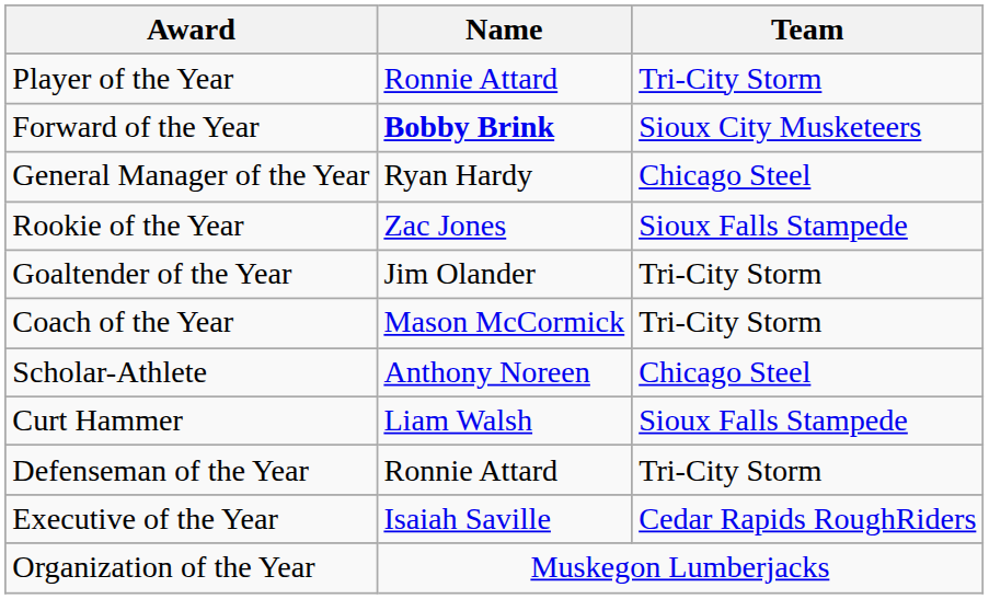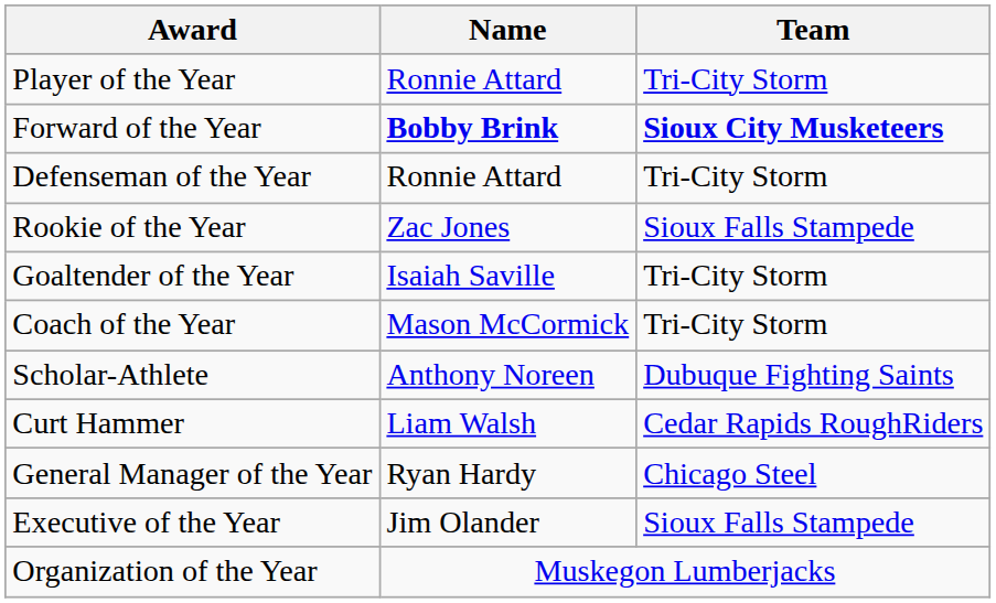Forward of the Year | Team: normal -> bold
rows swapped: Defenseman of the Year <-> General Manager of the Year
Goaltender of the Year | Name: Jim Olander -> Isaiah Saville
Scholar-Athlete | Team: Chicago Steel -> Dubuque Fighting Saints
Curt Hammer | Team: Sioux Falls Stampede -> Cedar Rapids RoughRiders
Executive of the Year | Name: Isaiah Saville -> Jim Olander
Executive of the Year | Team: Cedar Rapids RoughRiders -> Sioux Falls Stampede
